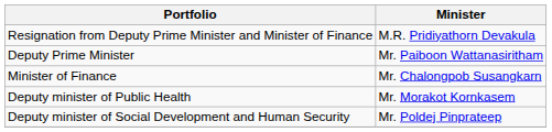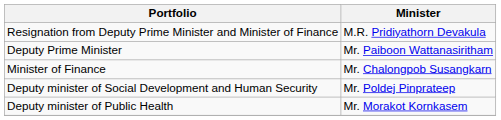rows swapped: Deputy minister of Social Development and Human Security <-> Deputy minister of Public Health
